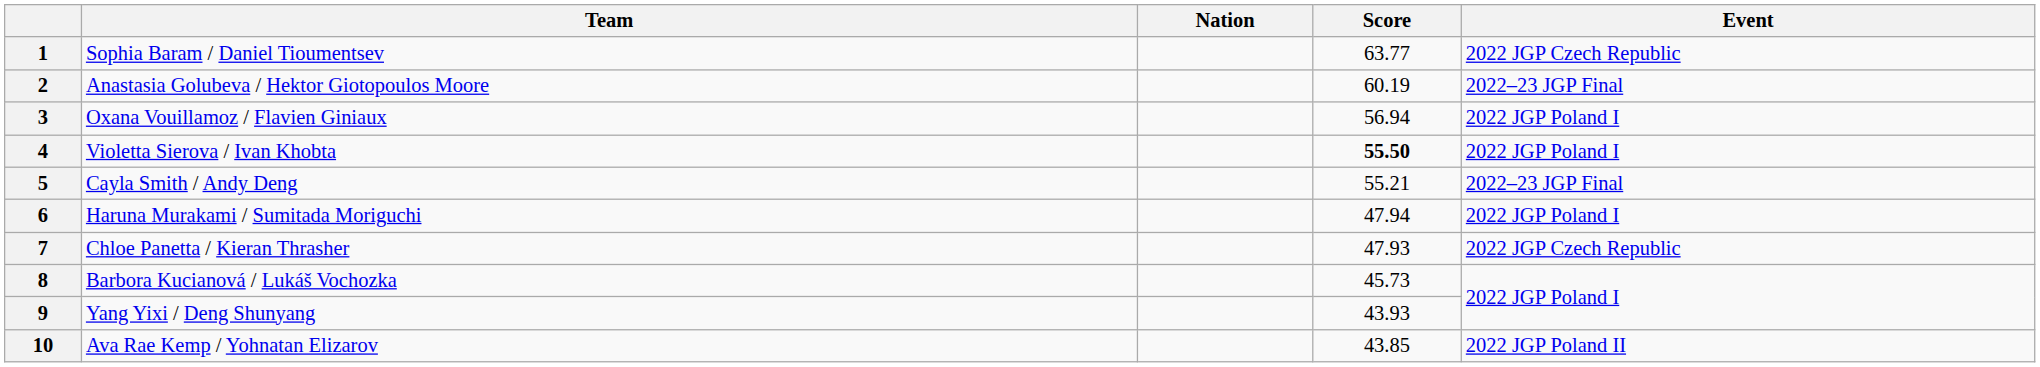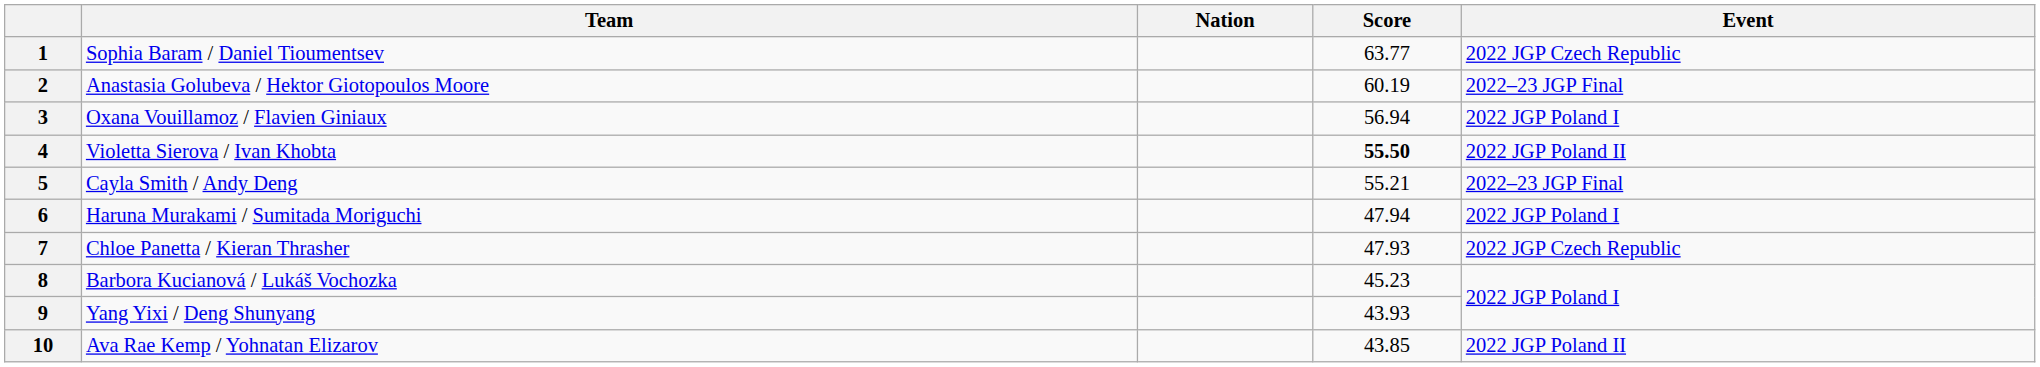4 | Event: 2022 JGP Poland I -> 2022 JGP Poland II
8 | Score: 45.73 -> 45.23
